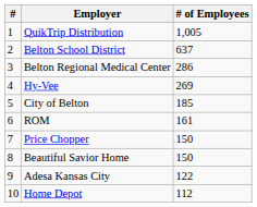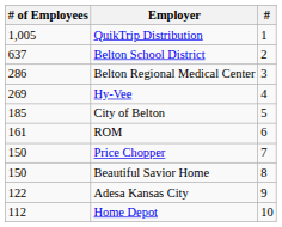columns swapped: # <-> # of Employees
